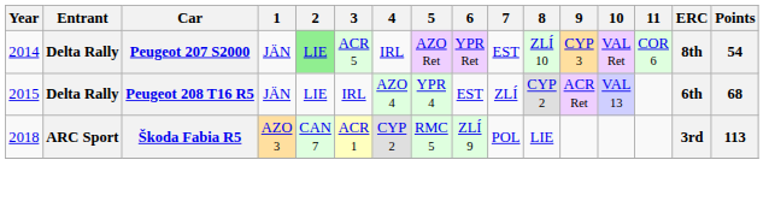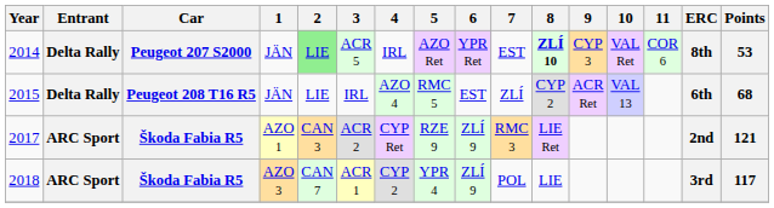2014 | 8: normal -> bold
2014 | Points: 54 -> 53
2015 | 5: YPR 4 -> RMC 5
+ row: 2017 | ARC Sport | Škoda Fabia R5 | AZO 1 | CAN 3 | ACR 2 | CYP Ret | RZE 9 | ZLÍ 9 | RMC 3 | LIE Ret | 2nd | 121
2018 | 5: RMC 5 -> YPR 4
2018 | Points: 113 -> 117
